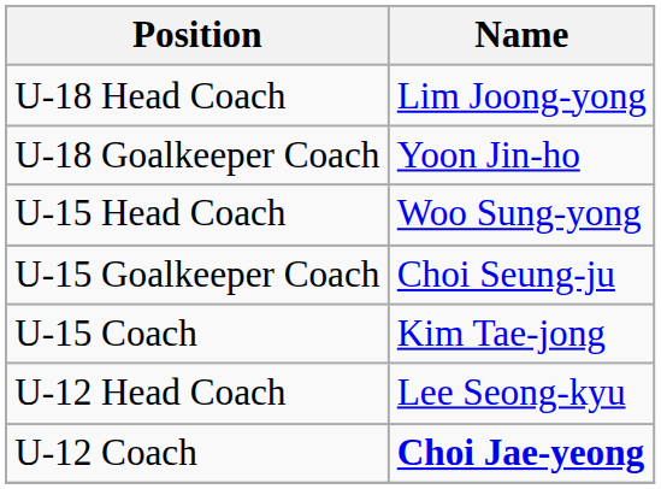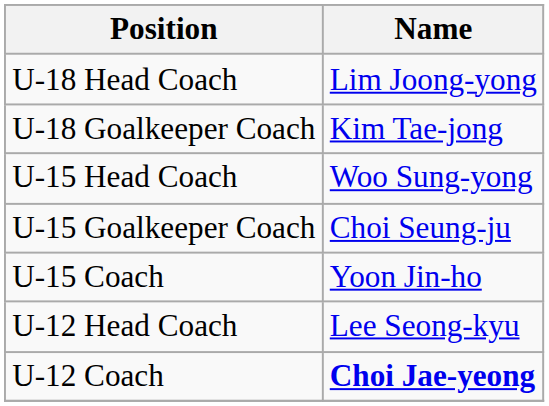U-18 Goalkeeper Coach | Name: Yoon Jin-ho -> Kim Tae-jong
U-15 Coach | Name: Kim Tae-jong -> Yoon Jin-ho
